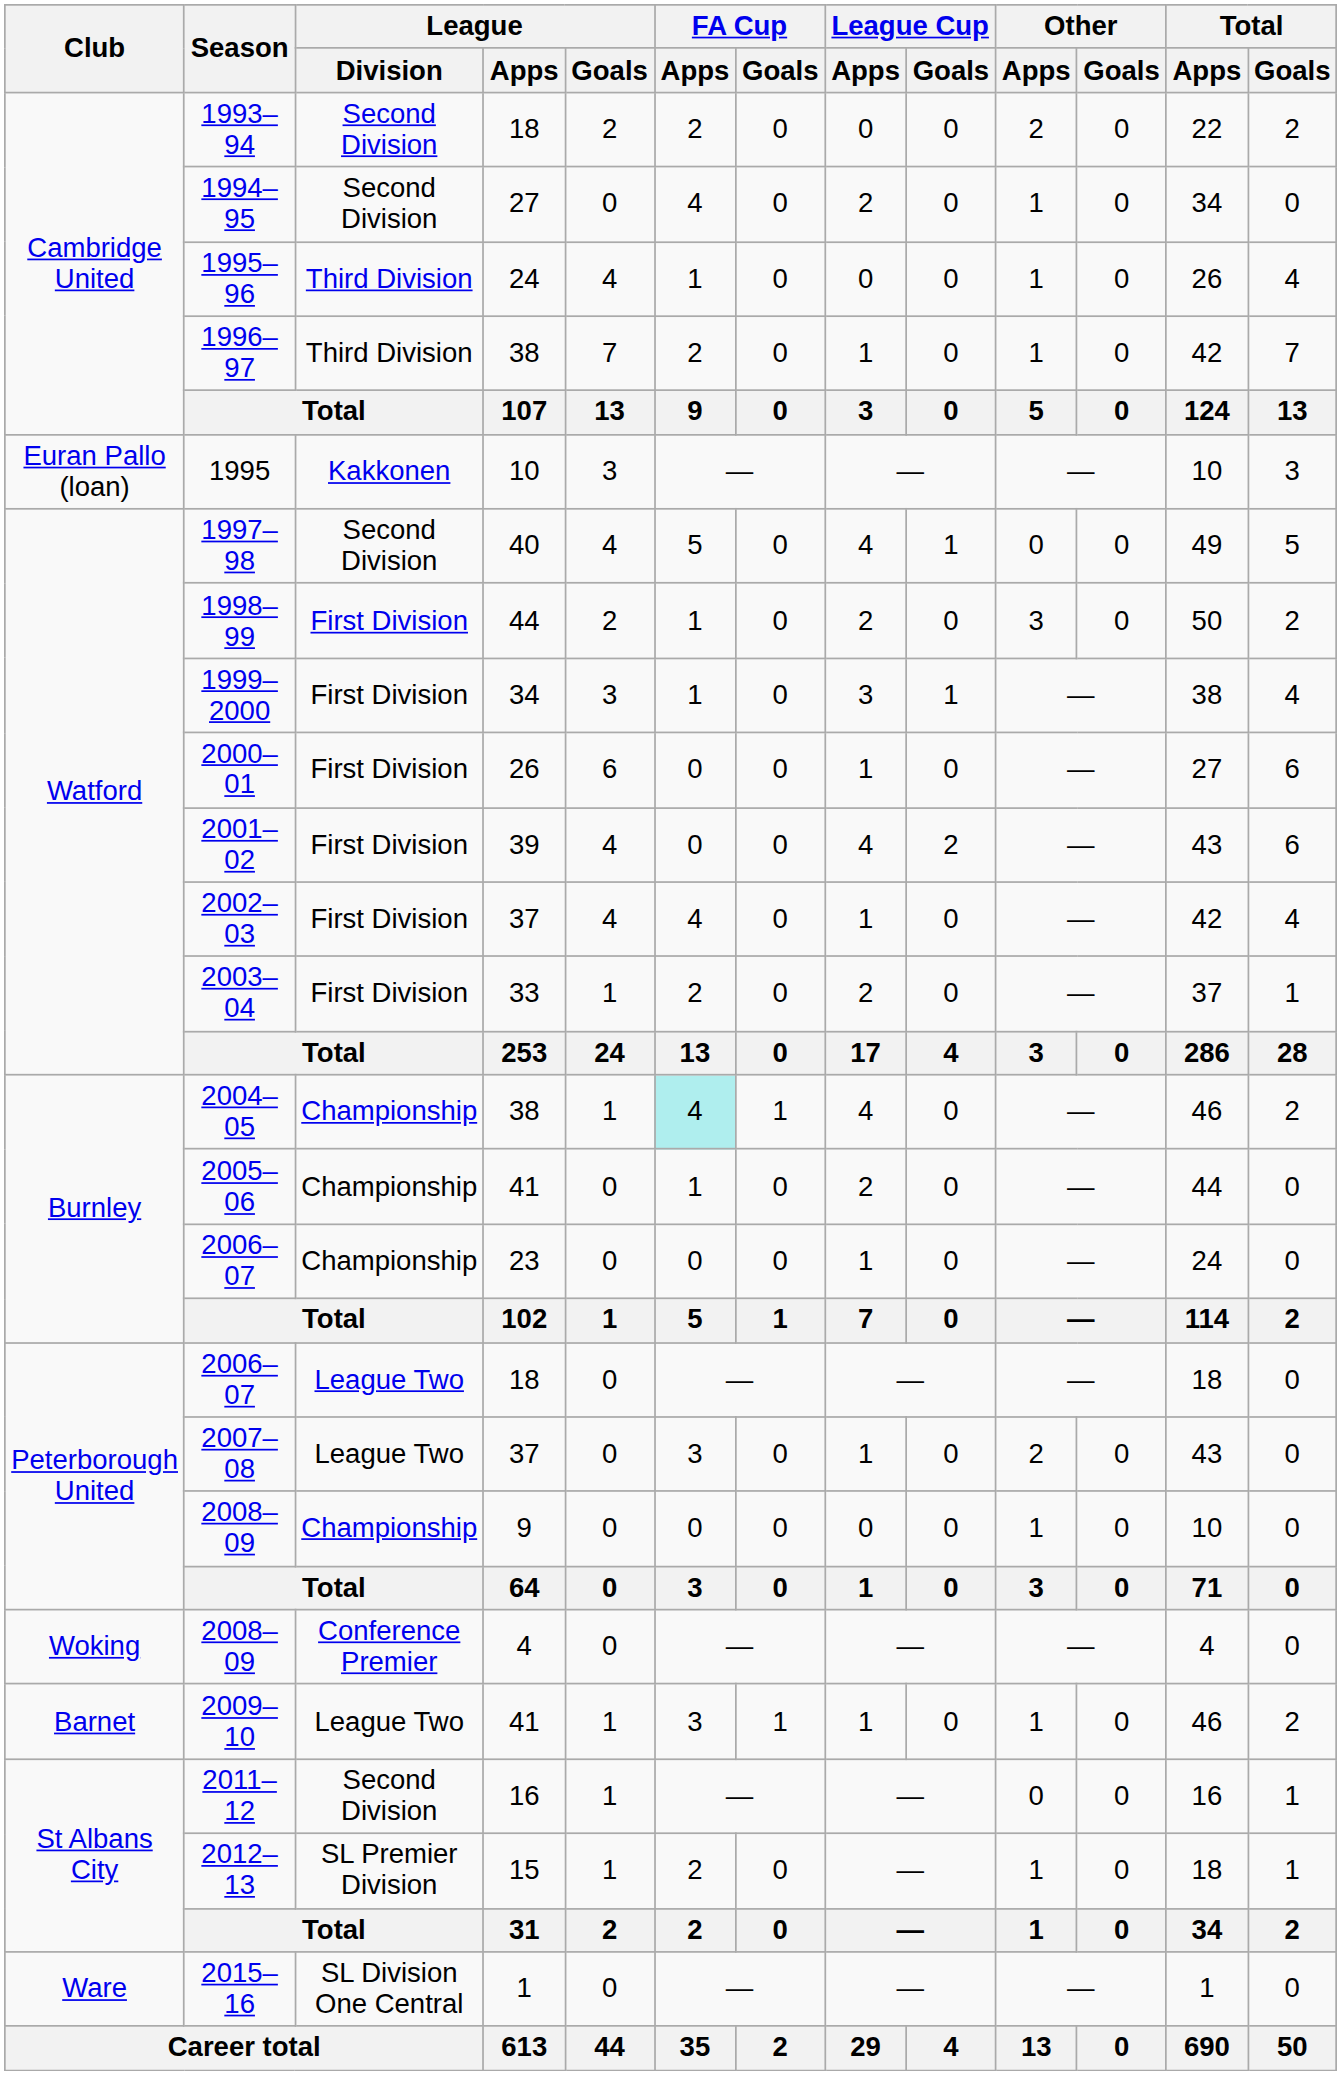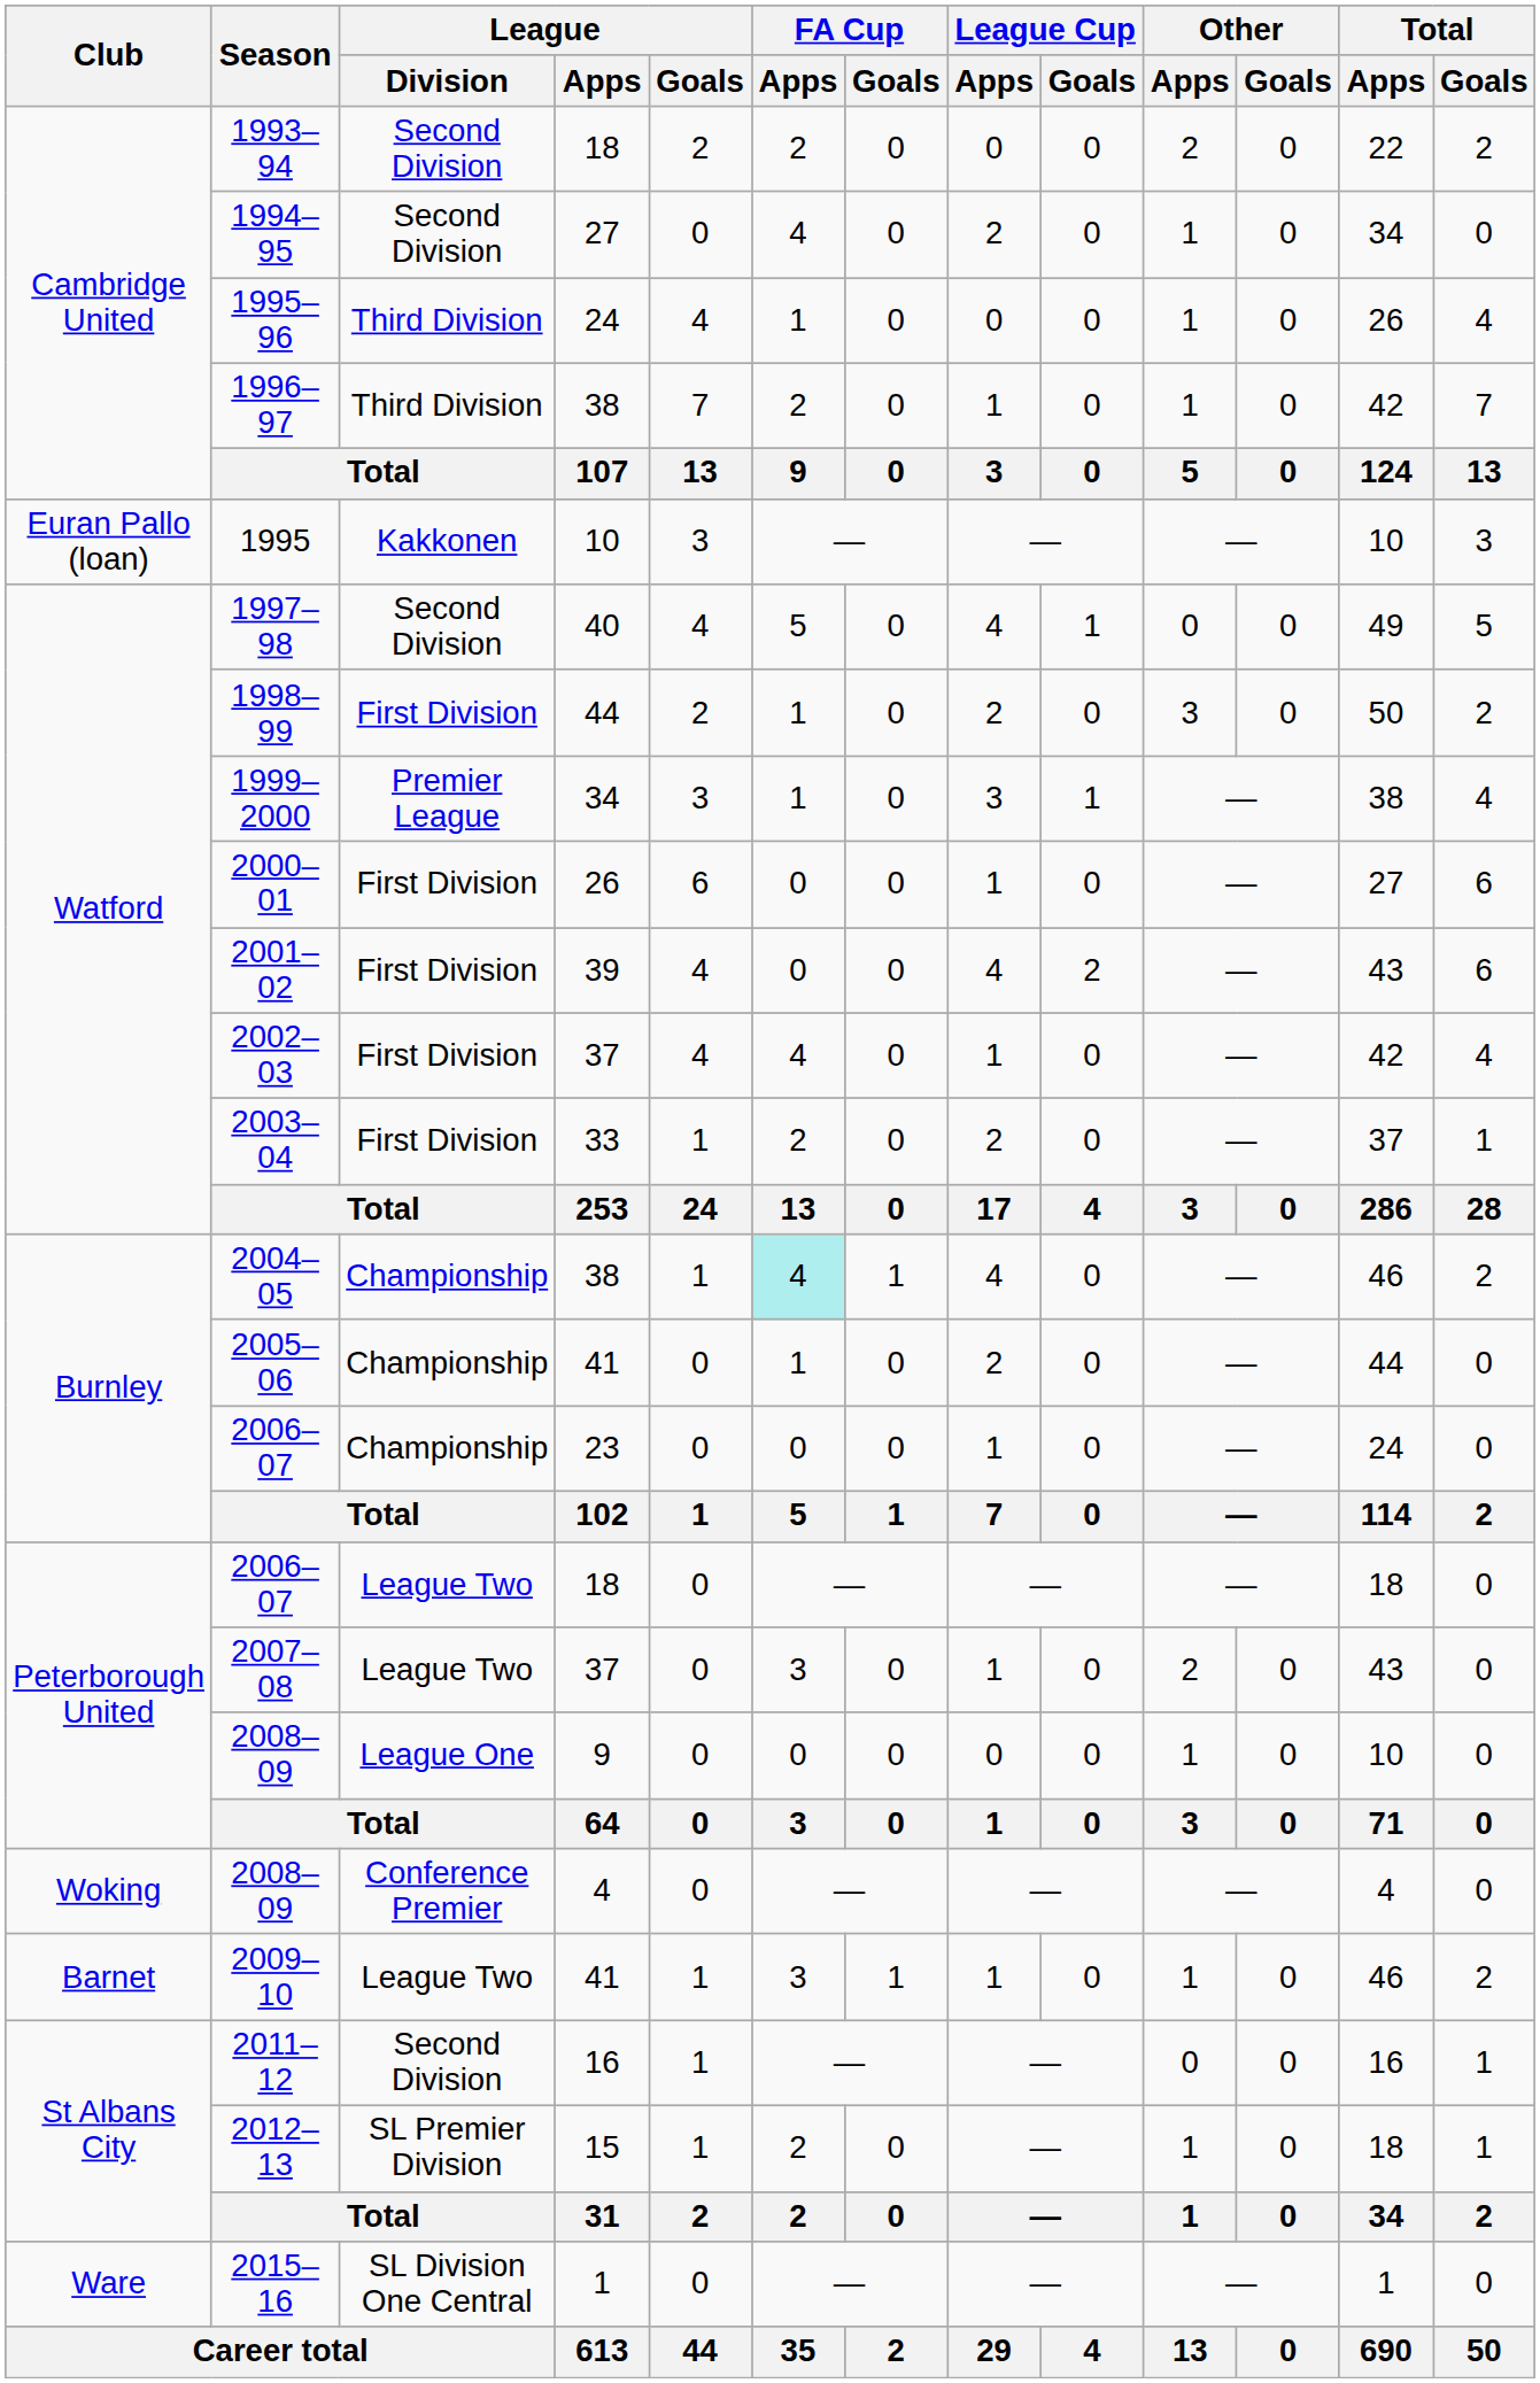1999–2000 | League / Division: First Division -> Premier League
2008–09 / 9 | League / Division: Championship -> League One
